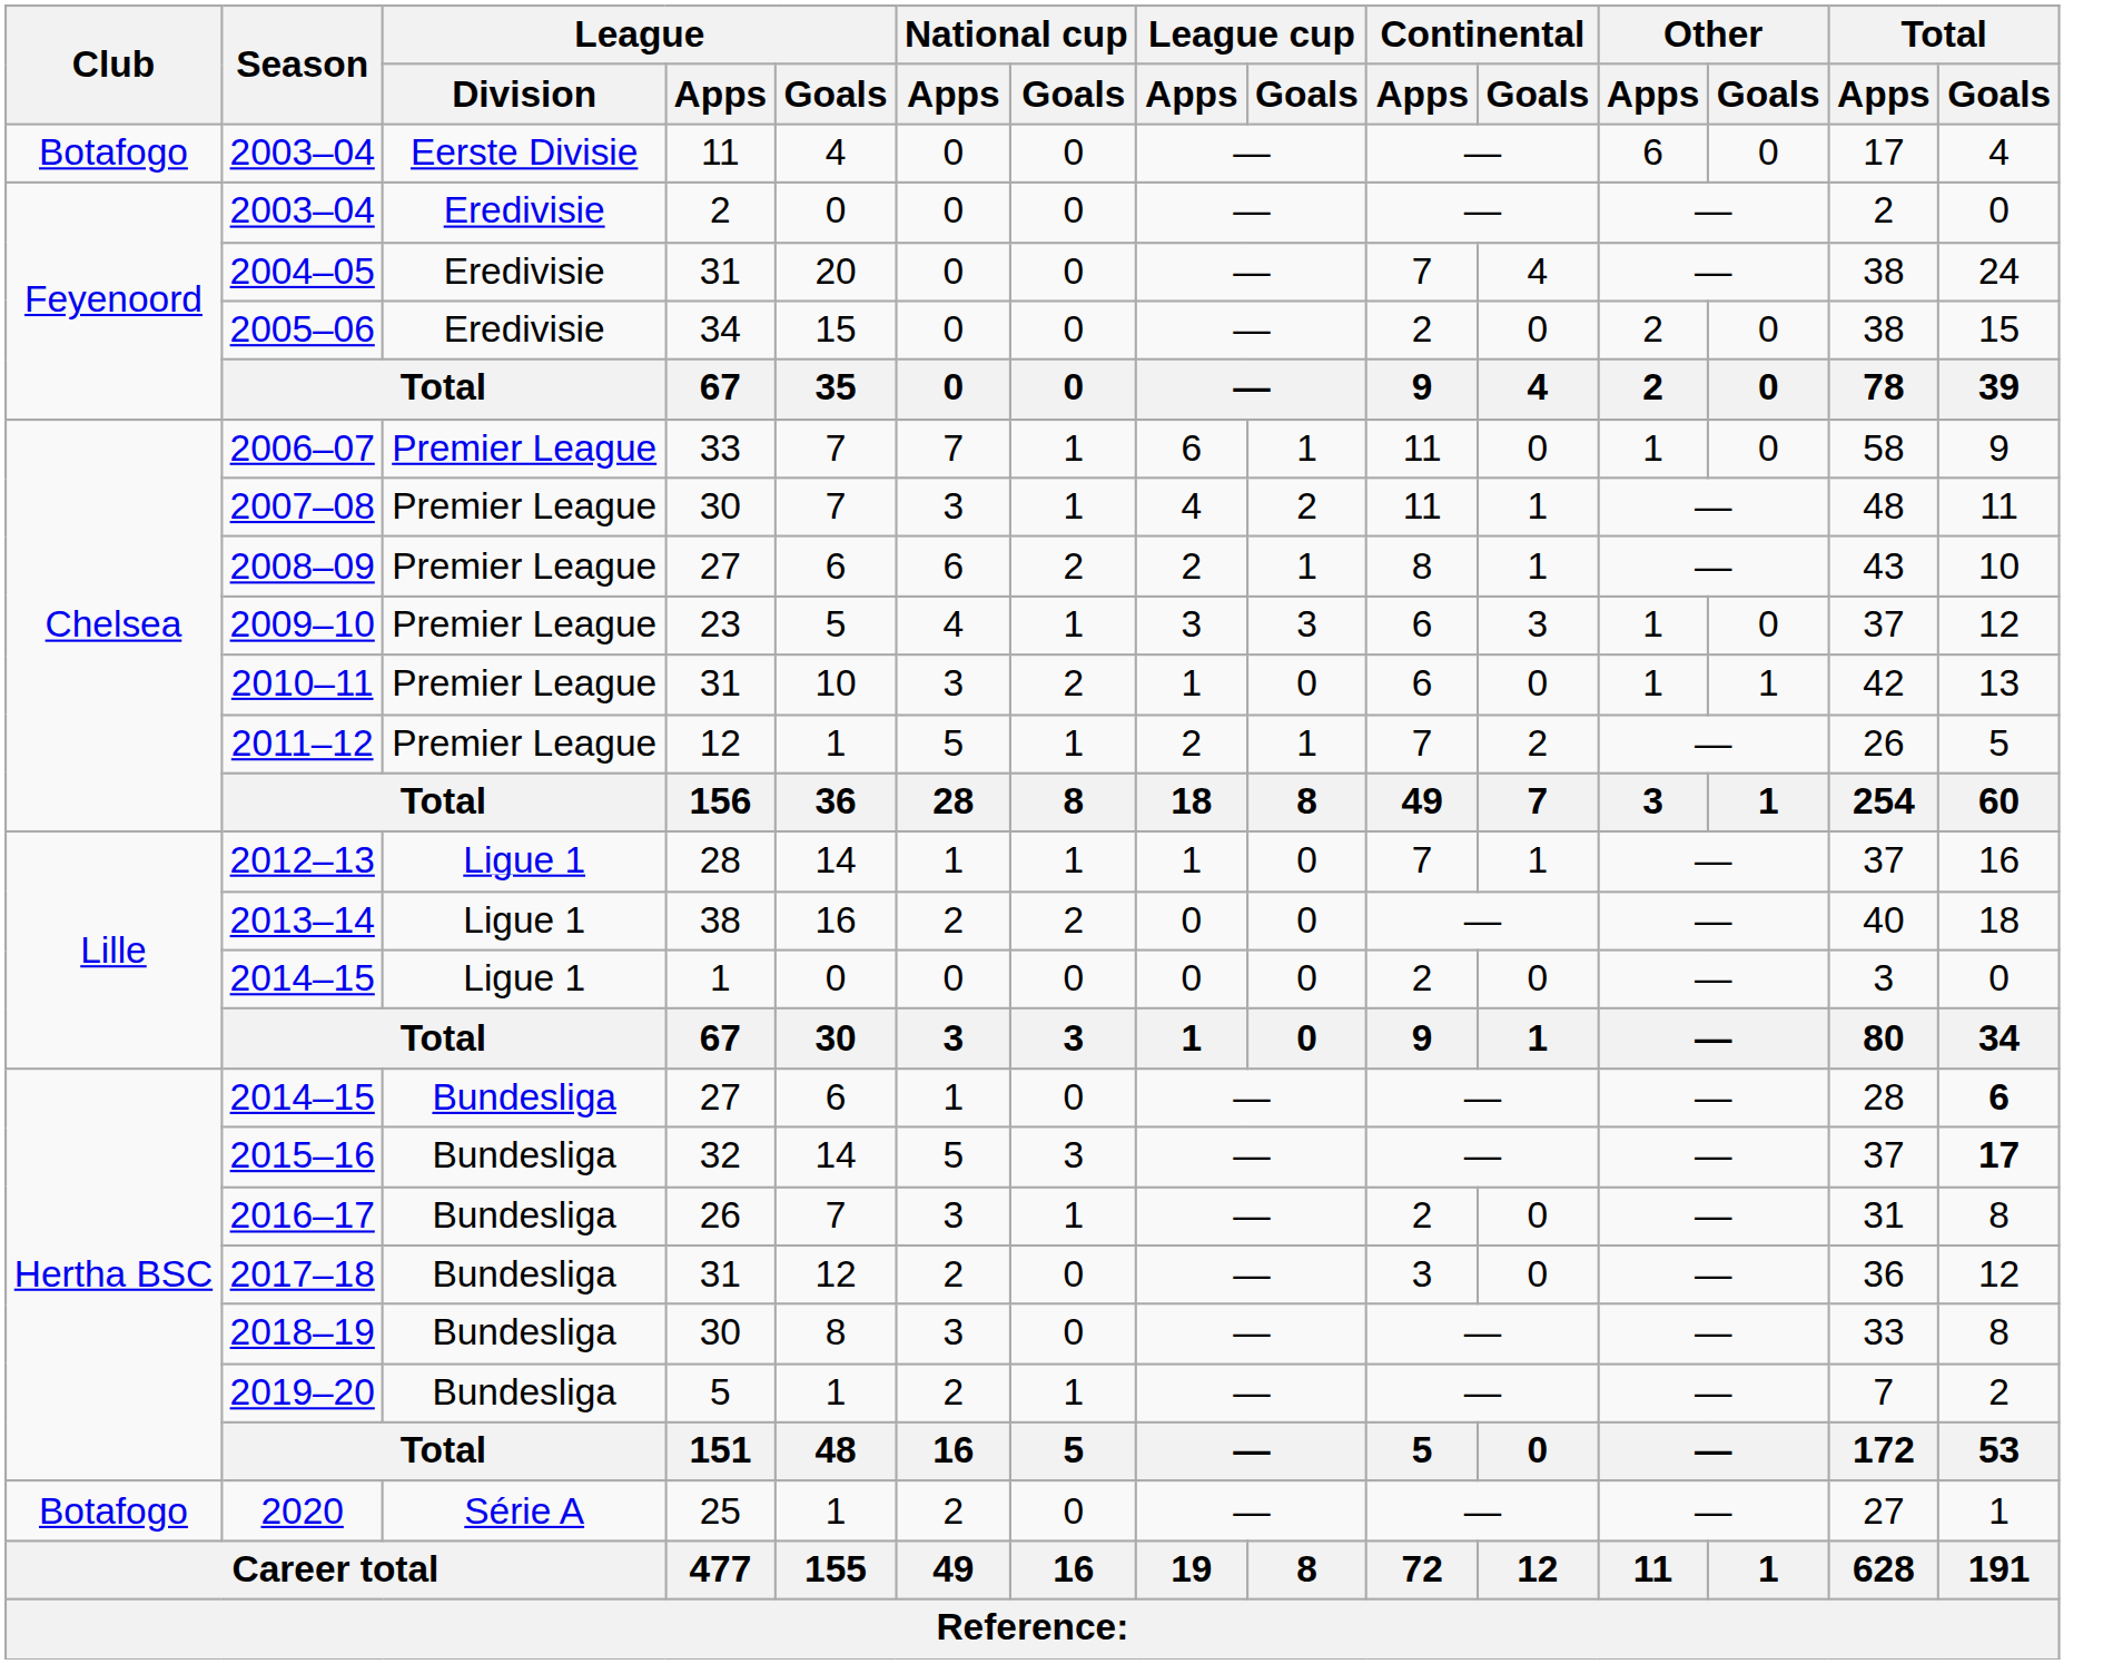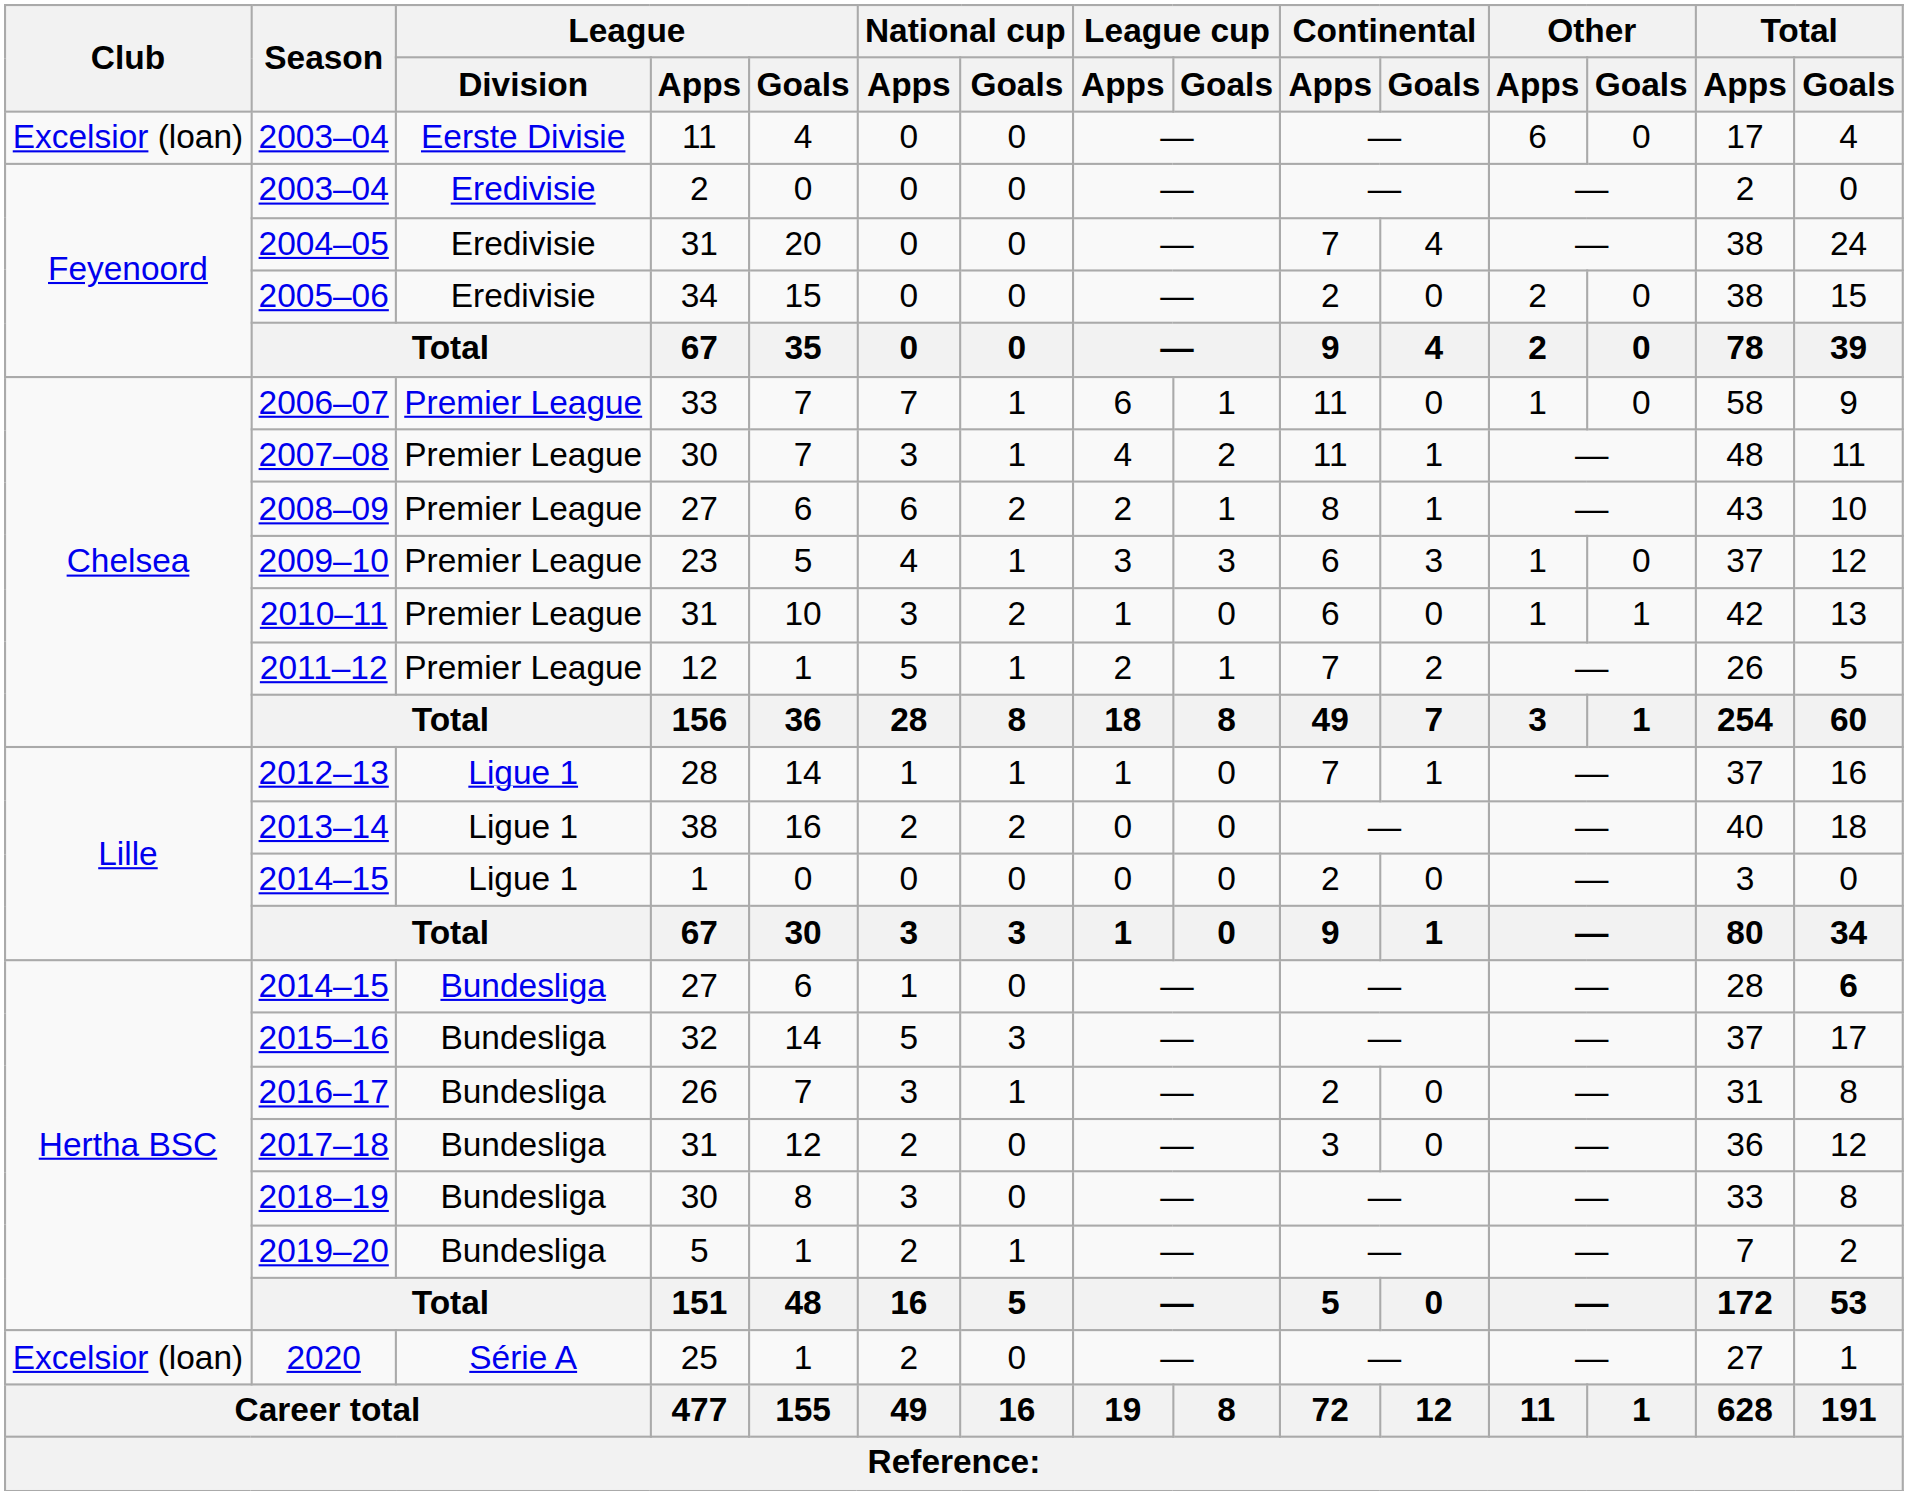2003–04 / 11 | Club: Botafogo -> Excelsior (loan)
2015–16 | Total / Goals: bold -> normal
2020 | Club: Botafogo -> Excelsior (loan)
